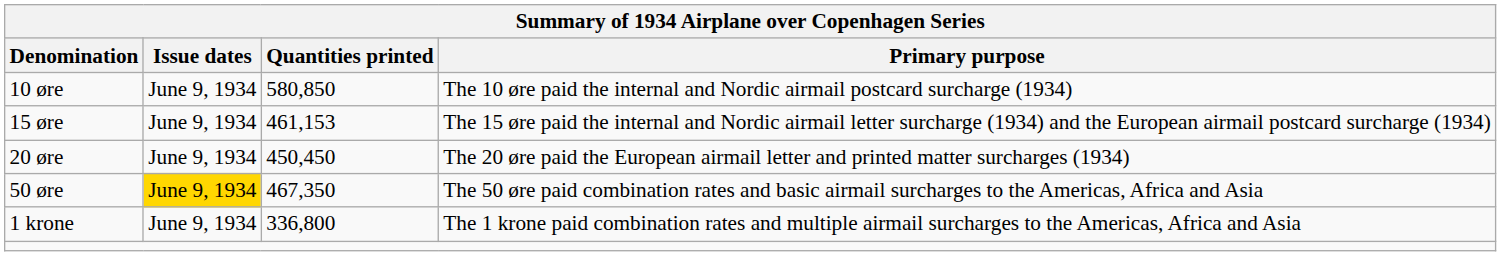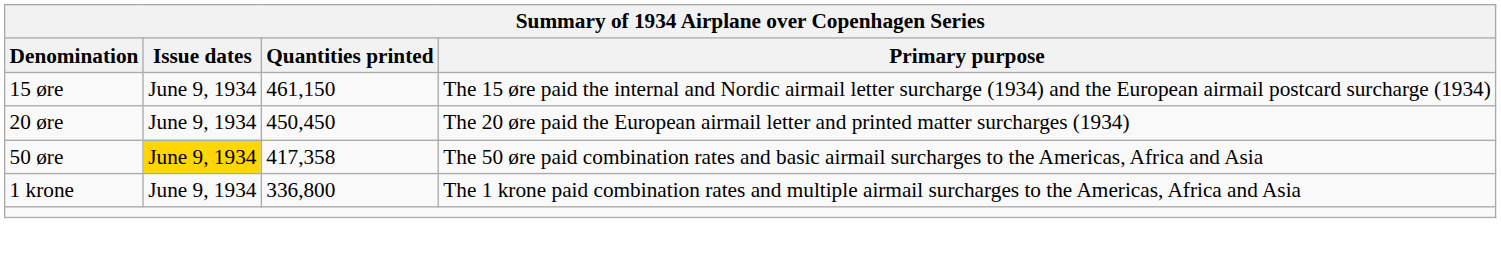- row: 10 øre | June 9, 1934 | 580,850 | The 10 øre paid the internal and Nordic airmail postcard surcharge (1934)
15 øre | Quantities printed: 461,153 -> 461,150
50 øre | Quantities printed: 467,350 -> 417,358
